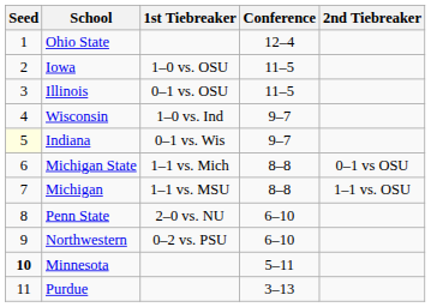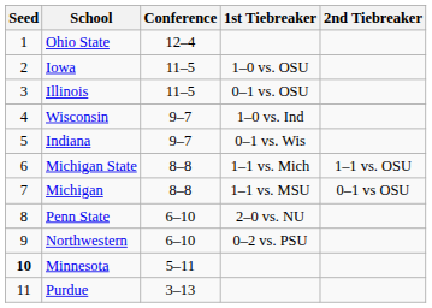columns swapped: Conference <-> 1st Tiebreaker
Indiana | Seed: lightyellow background -> no background
Michigan State | 2nd Tiebreaker: 0–1 vs OSU -> 1–1 vs. OSU
Michigan | 2nd Tiebreaker: 1–1 vs. OSU -> 0–1 vs OSU
